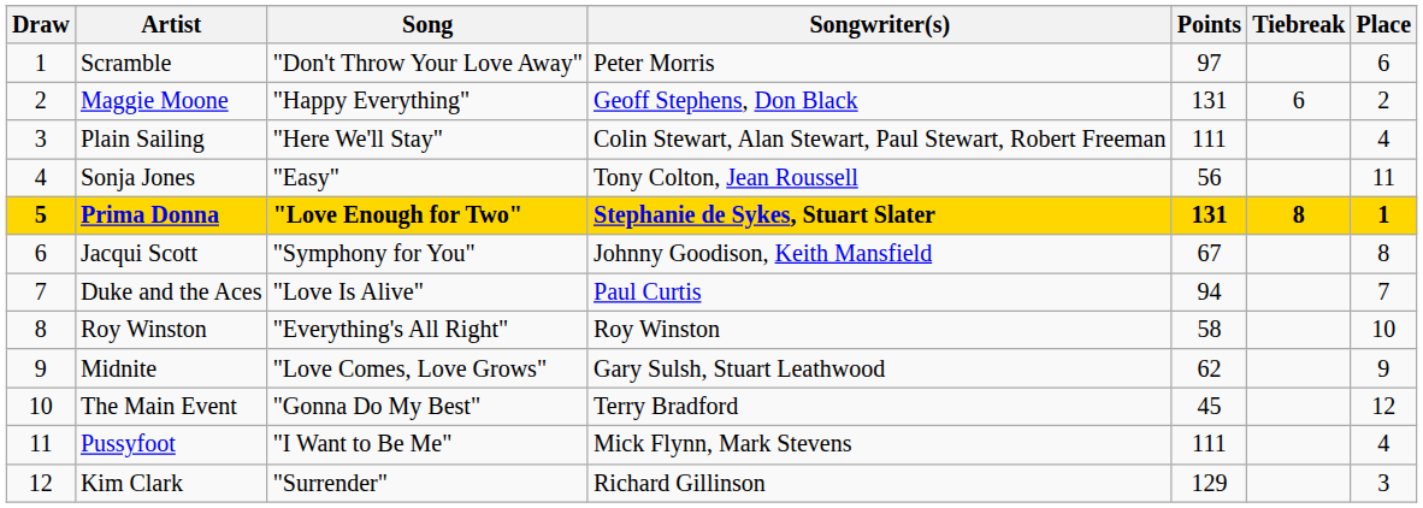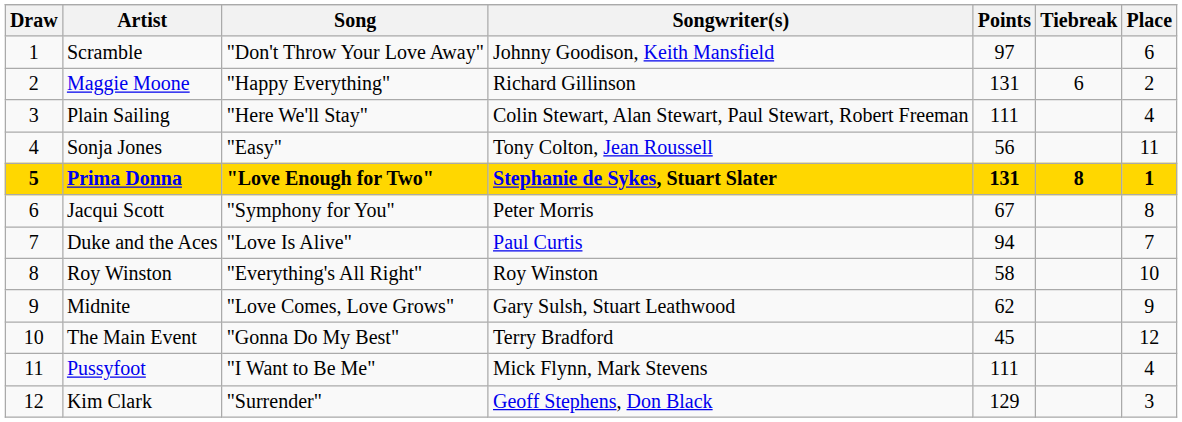Scramble | Songwriter(s): Peter Morris -> Johnny Goodison, Keith Mansfield
Maggie Moone | Songwriter(s): Geoff Stephens, Don Black -> Richard Gillinson
Jacqui Scott | Songwriter(s): Johnny Goodison, Keith Mansfield -> Peter Morris
Kim Clark | Songwriter(s): Richard Gillinson -> Geoff Stephens, Don Black
